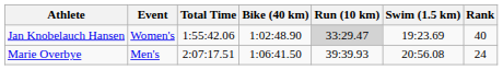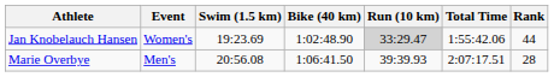columns swapped: Swim (1.5 km) <-> Total Time
Jan Knobelauch Hansen | Rank: 40 -> 44
Marie Overbye | Rank: 24 -> 28
